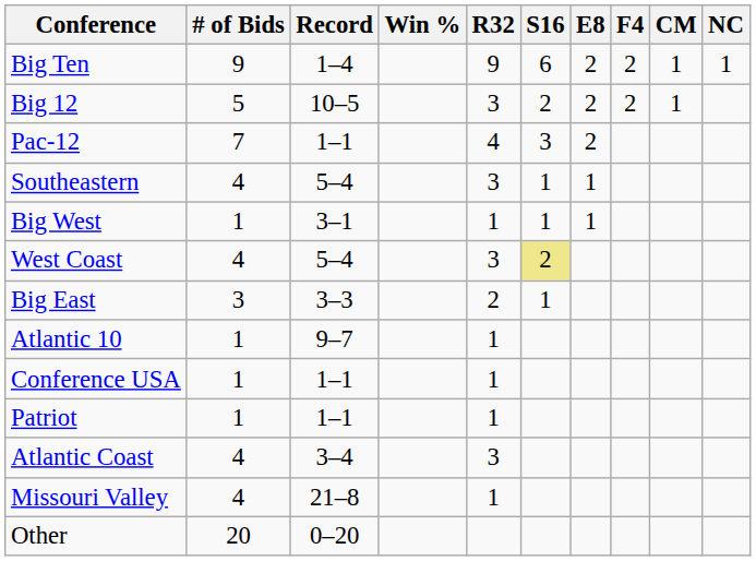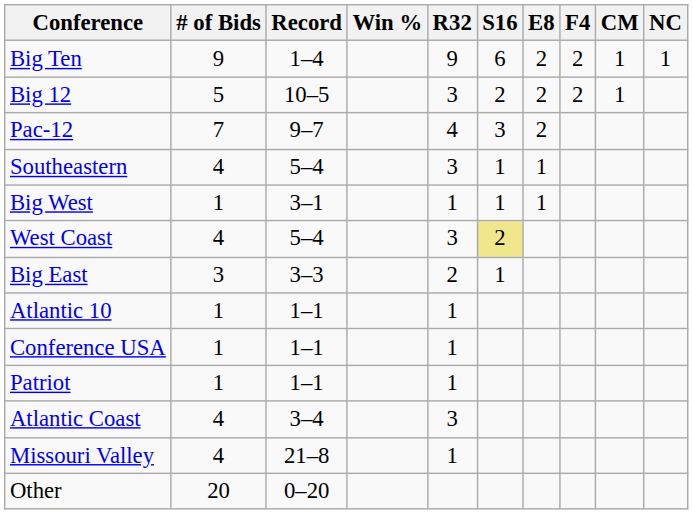Pac-12 | Record: 1–1 -> 9–7
Atlantic 10 | Record: 9–7 -> 1–1
